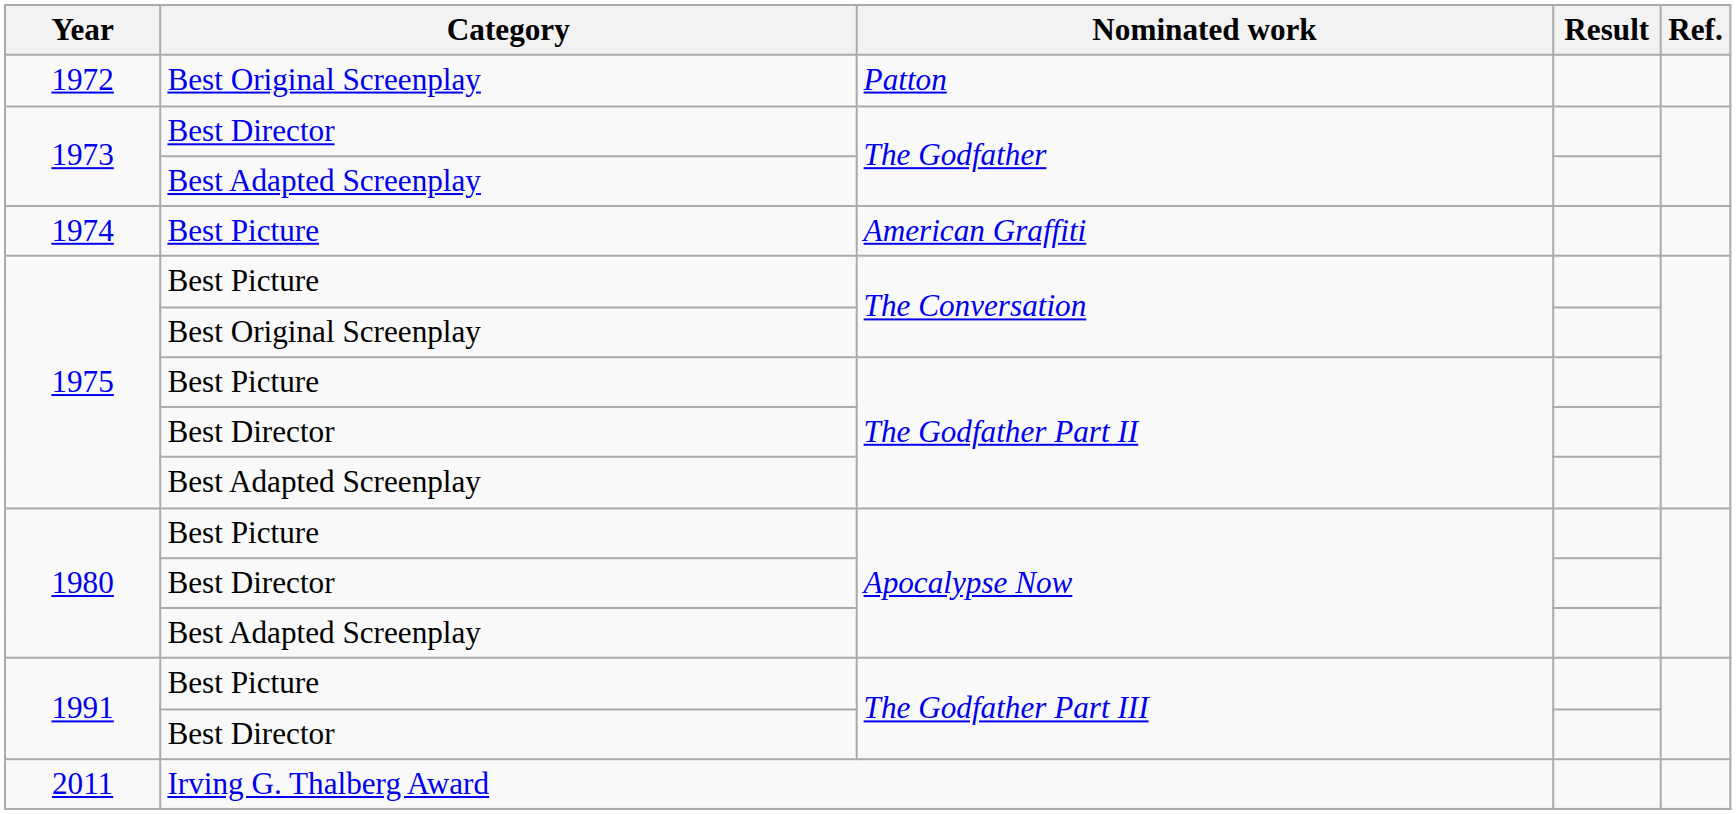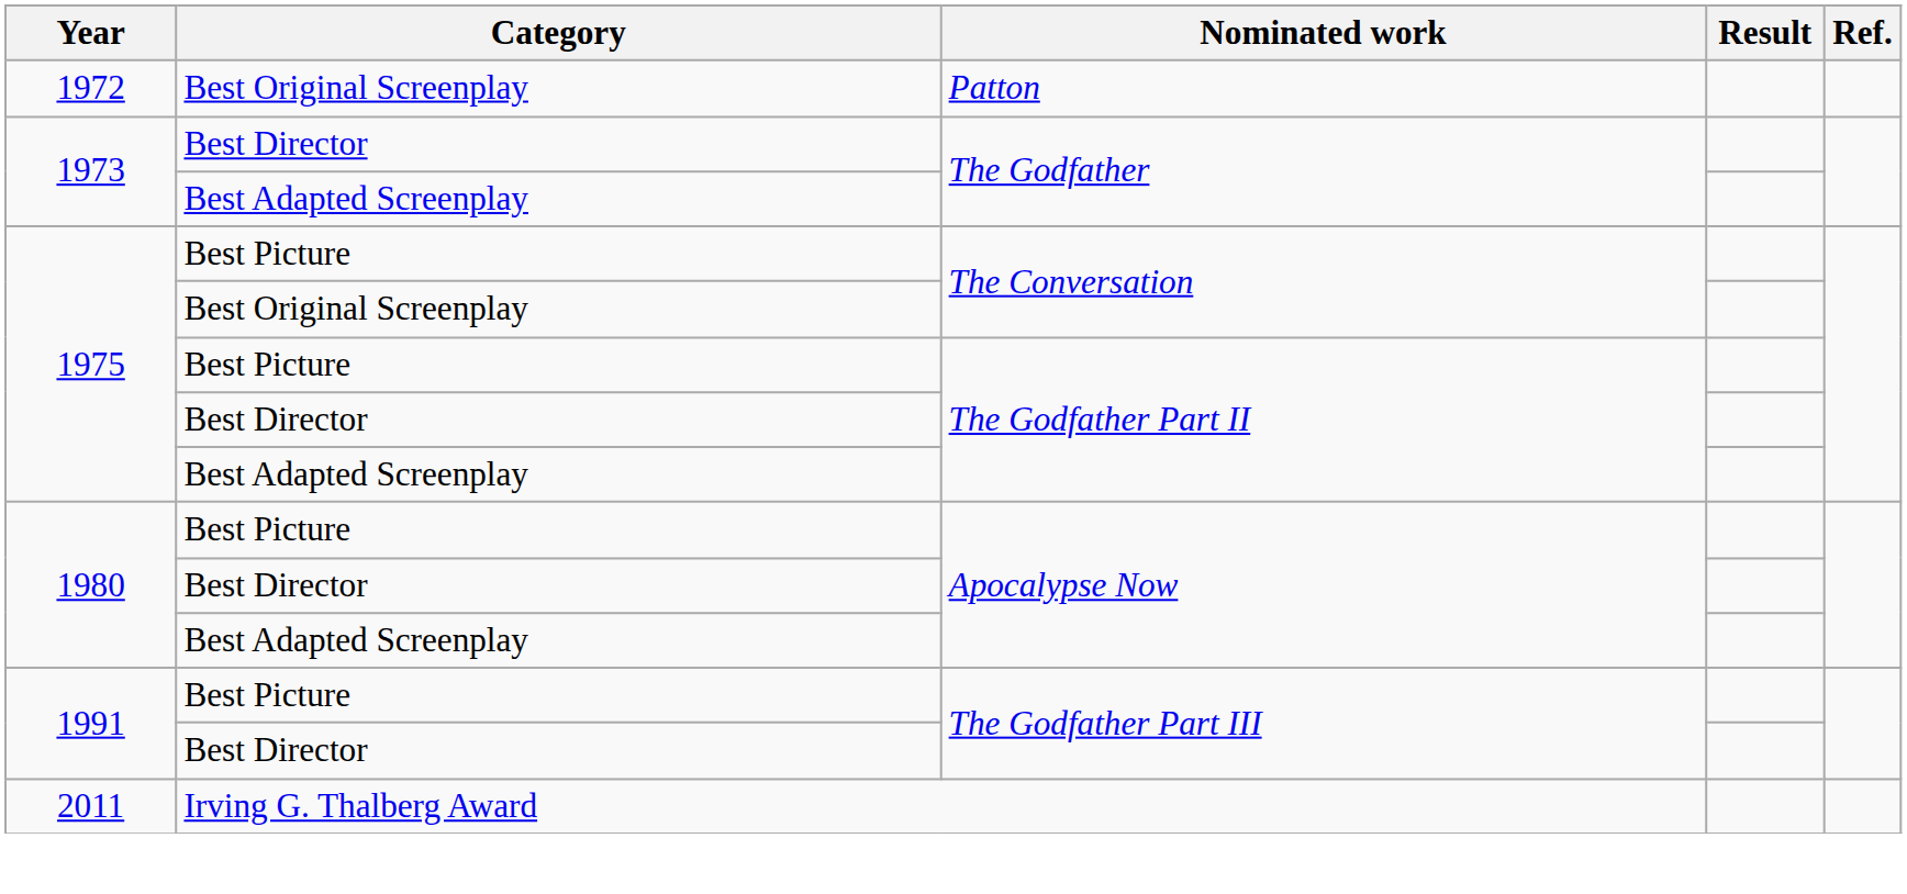- row: 1974 | Best Picture | American Graffiti
